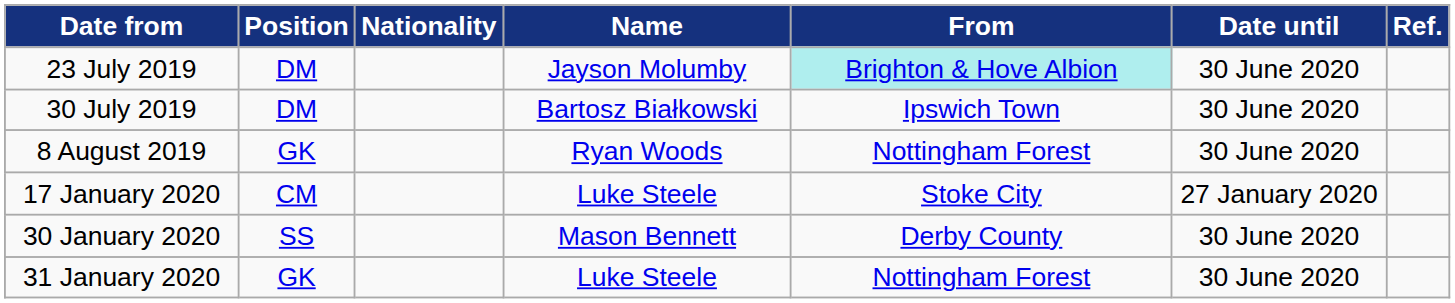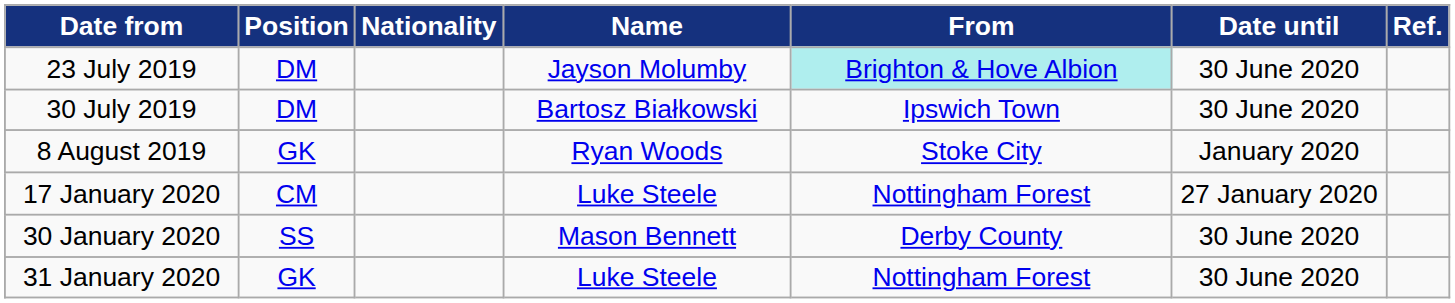8 August 2019 | From: Nottingham Forest -> Stoke City
8 August 2019 | Date until: 30 June 2020 -> January 2020
17 January 2020 | From: Stoke City -> Nottingham Forest
